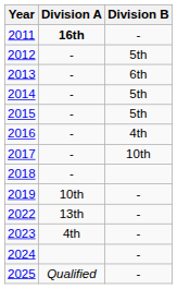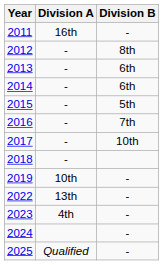2011 | Division A: bold -> normal
2012 | Division B: 5th -> 8th
2014 | Division B: 5th -> 6th
2016 | Division B: 4th -> 7th
